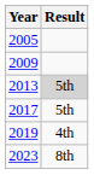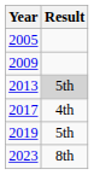2017 | Result: 5th -> 4th
2019 | Result: 4th -> 5th
